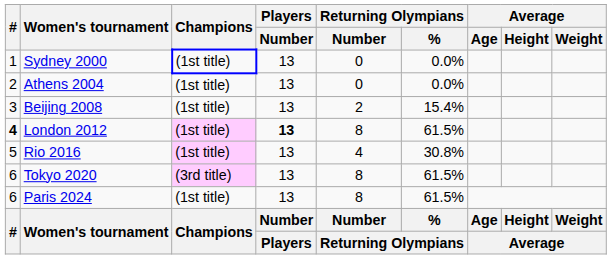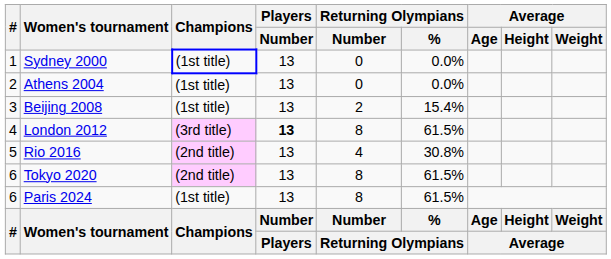London 2012 | #: bold -> normal
London 2012 | Champions: (1st title) -> (3rd title)
Rio 2016 | Champions: (1st title) -> (2nd title)
Tokyo 2020 | Champions: (3rd title) -> (2nd title)
